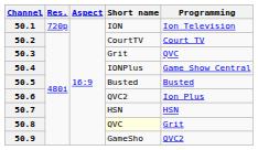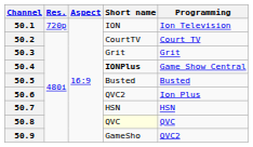50.3 | Programming: QVC -> Grit
50.4 | Short name: normal -> bold
50.8 | Programming: Grit -> QVC
